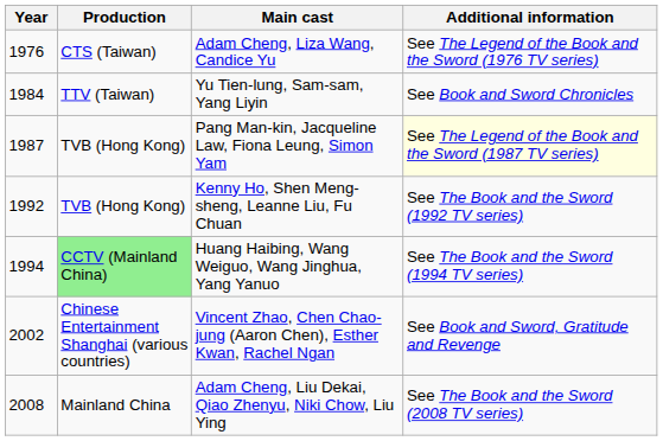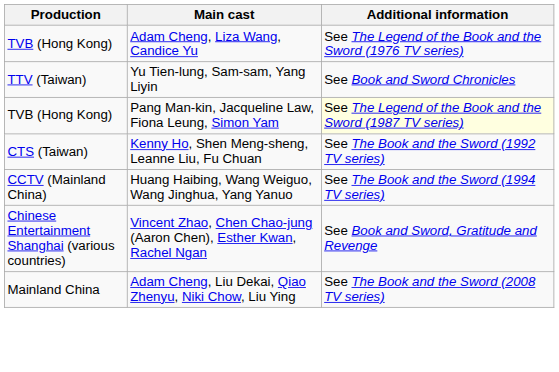- column: Year | 1976 | 1984 | 1987 | 1992 | 1994 | 2002 | 2008
Adam Cheng, Liza Wang, Candice Yu | Production: CTS (Taiwan) -> TVB (Hong Kong)
Kenny Ho, Shen Meng-sheng, Leanne Liu, Fu Chuan | Production: TVB (Hong Kong) -> CTS (Taiwan)
Huang Haibing, Wang Weiguo, Wang Jinghua, Yang Yanuo | Production: lightgreen background -> no background
